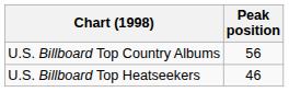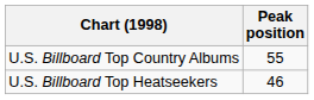U.S. Billboard Top Country Albums | Peak position: 56 -> 55
